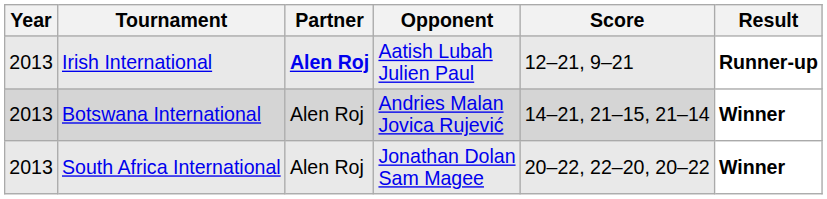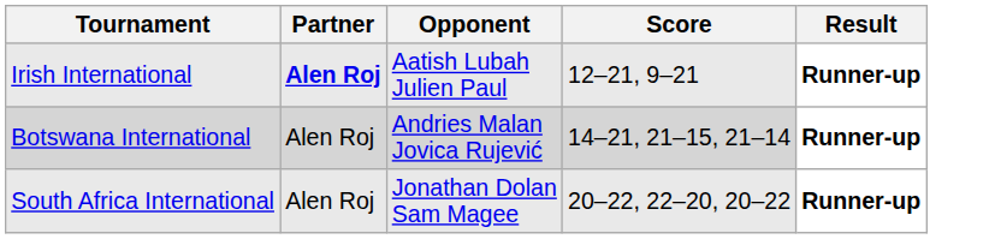- column: Year | 2013 | 2013 | 2013
Botswana International | Result: Winner -> Runner-up
South Africa International | Result: Winner -> Runner-up
